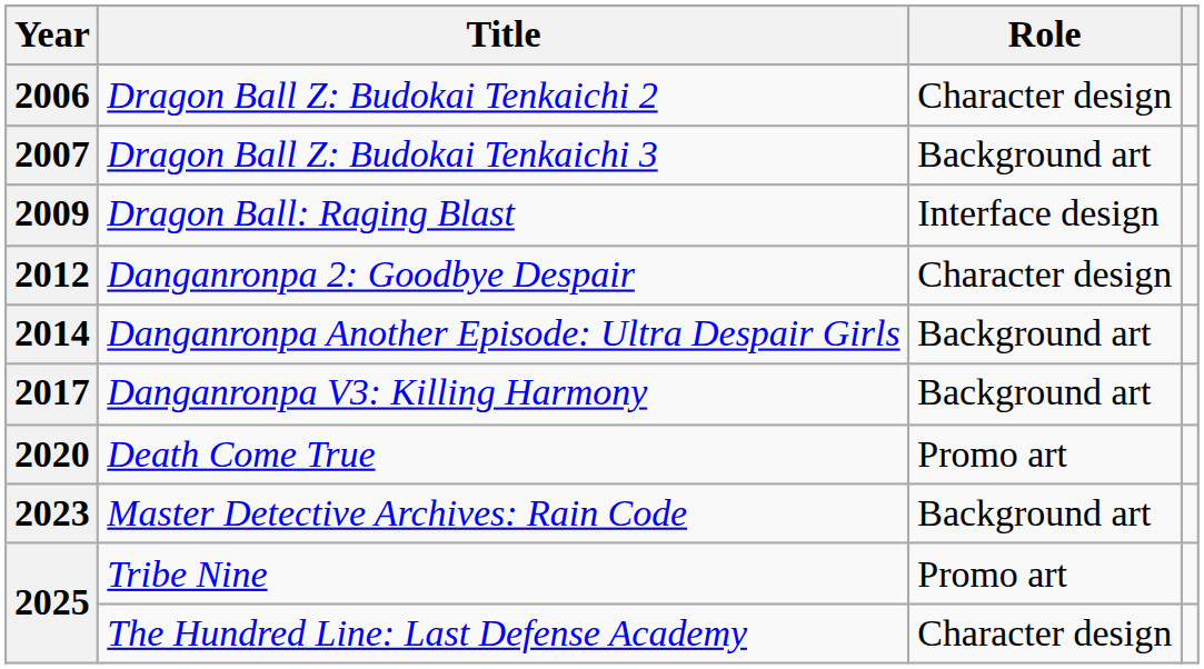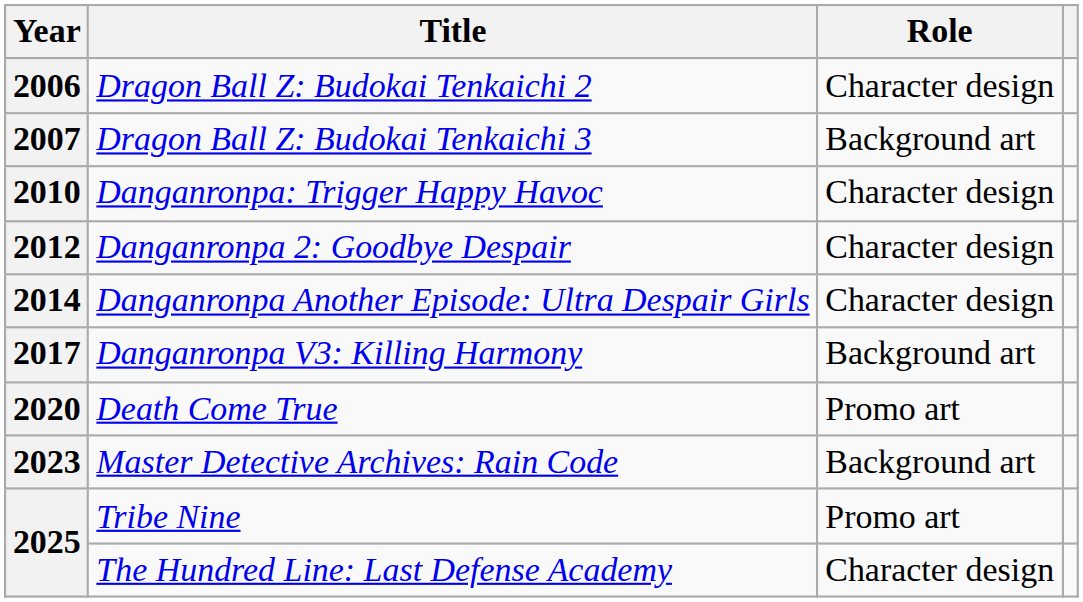- row: 2009 | Dragon Ball: Raging Blast | Interface design
+ row: 2010 | Danganronpa: Trigger Happy Havoc | Character design
2014 | Role: Background art -> Character design
